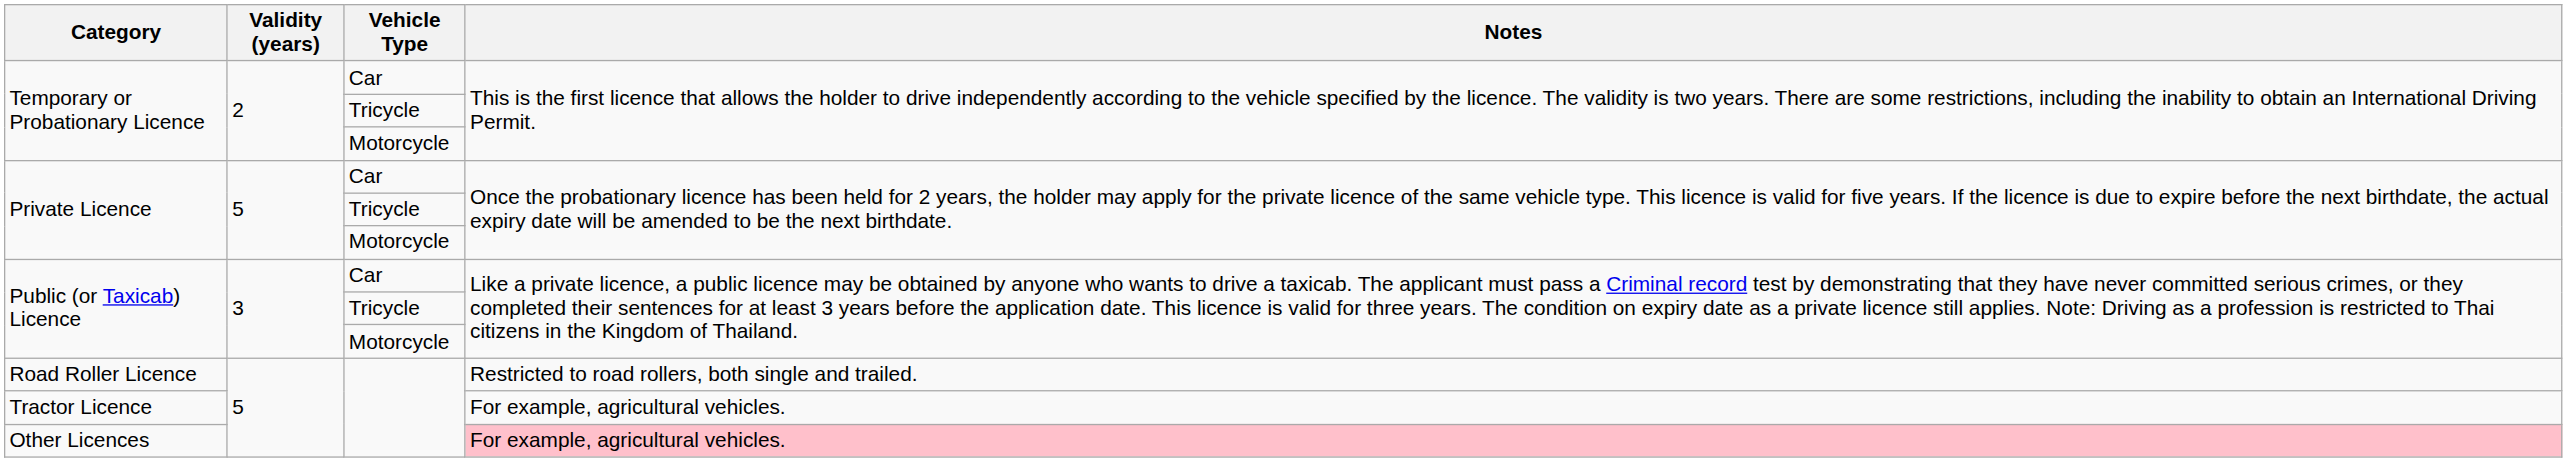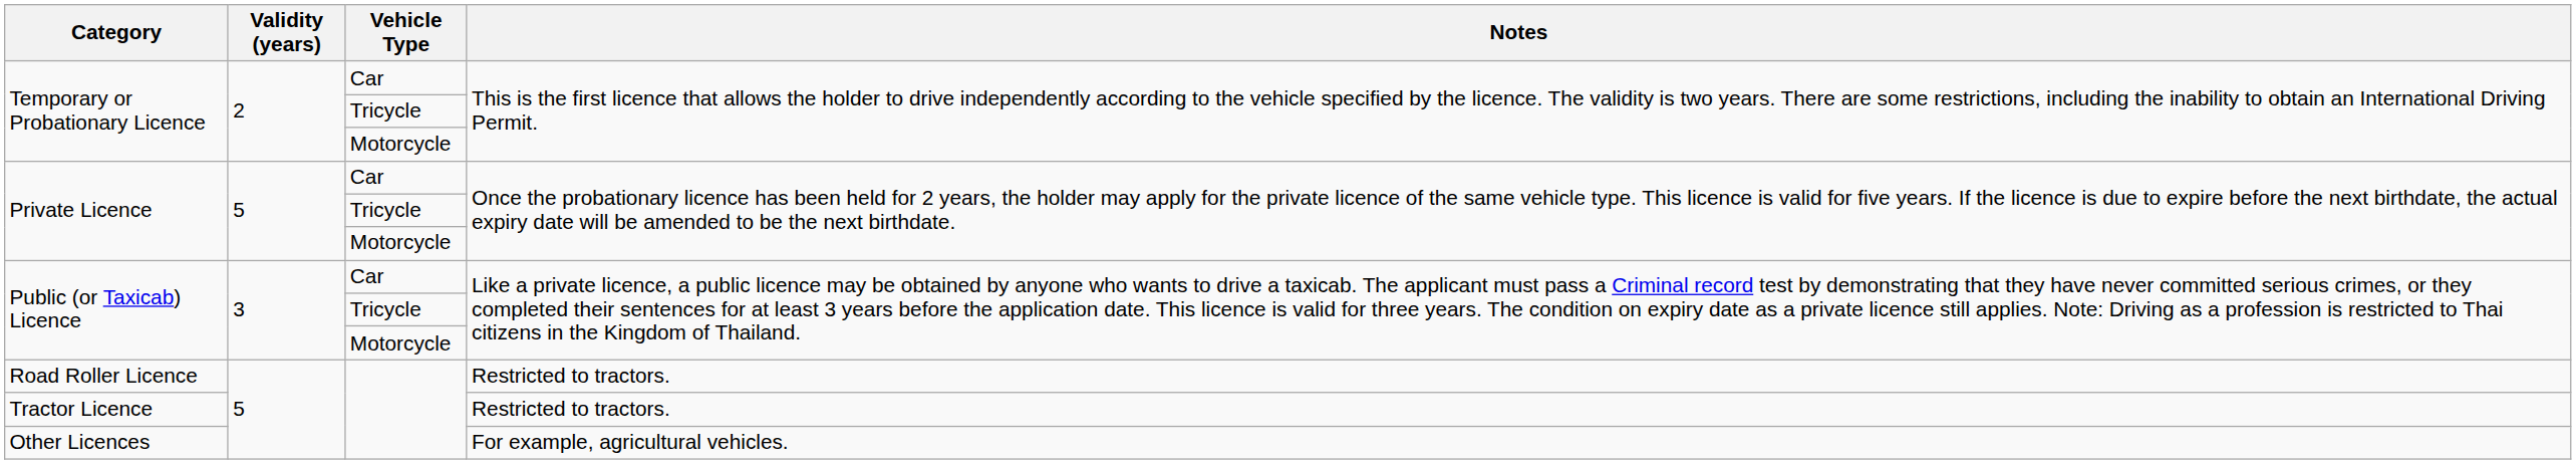Road Roller Licence | Notes: Restricted to road rollers, both single and trailed. -> Restricted to tractors.
Tractor Licence | Notes: For example, agricultural vehicles. -> Restricted to tractors.
Other Licences | Notes: pink background -> no background
